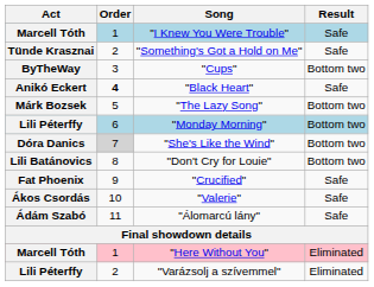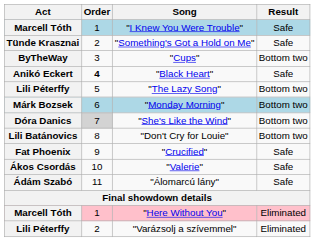"The Lazy Song" | Act: Márk Bozsek -> Lili Péterffy
"Monday Morning" | Act: Lili Péterffy -> Márk Bozsek
